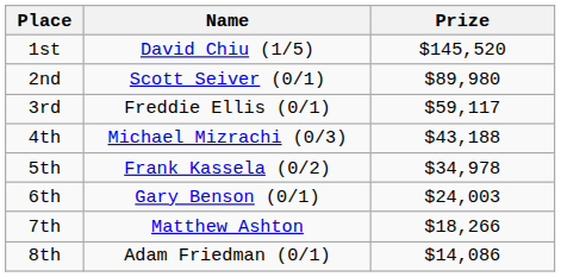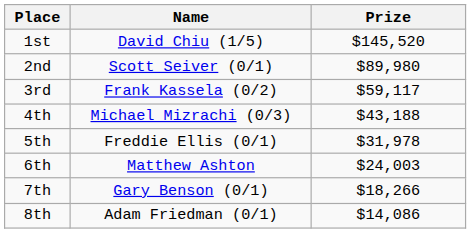3rd | Name: Freddie Ellis (0/1) -> Frank Kassela (0/2)
5th | Name: Frank Kassela (0/2) -> Freddie Ellis (0/1)
5th | Prize: $34,978 -> $31,978
6th | Name: Gary Benson (0/1) -> Matthew Ashton
7th | Name: Matthew Ashton -> Gary Benson (0/1)
